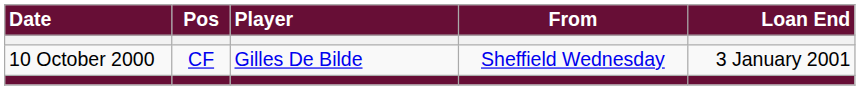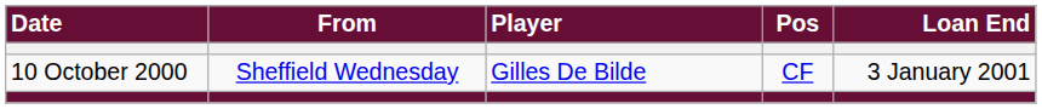columns swapped: Pos <-> From
